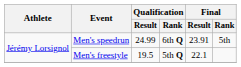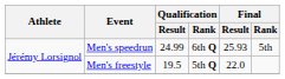Men's speedrun | Final / Result: 23.91 -> 25.93
Men's freestyle | Final / Result: 22.1 -> 22.0
